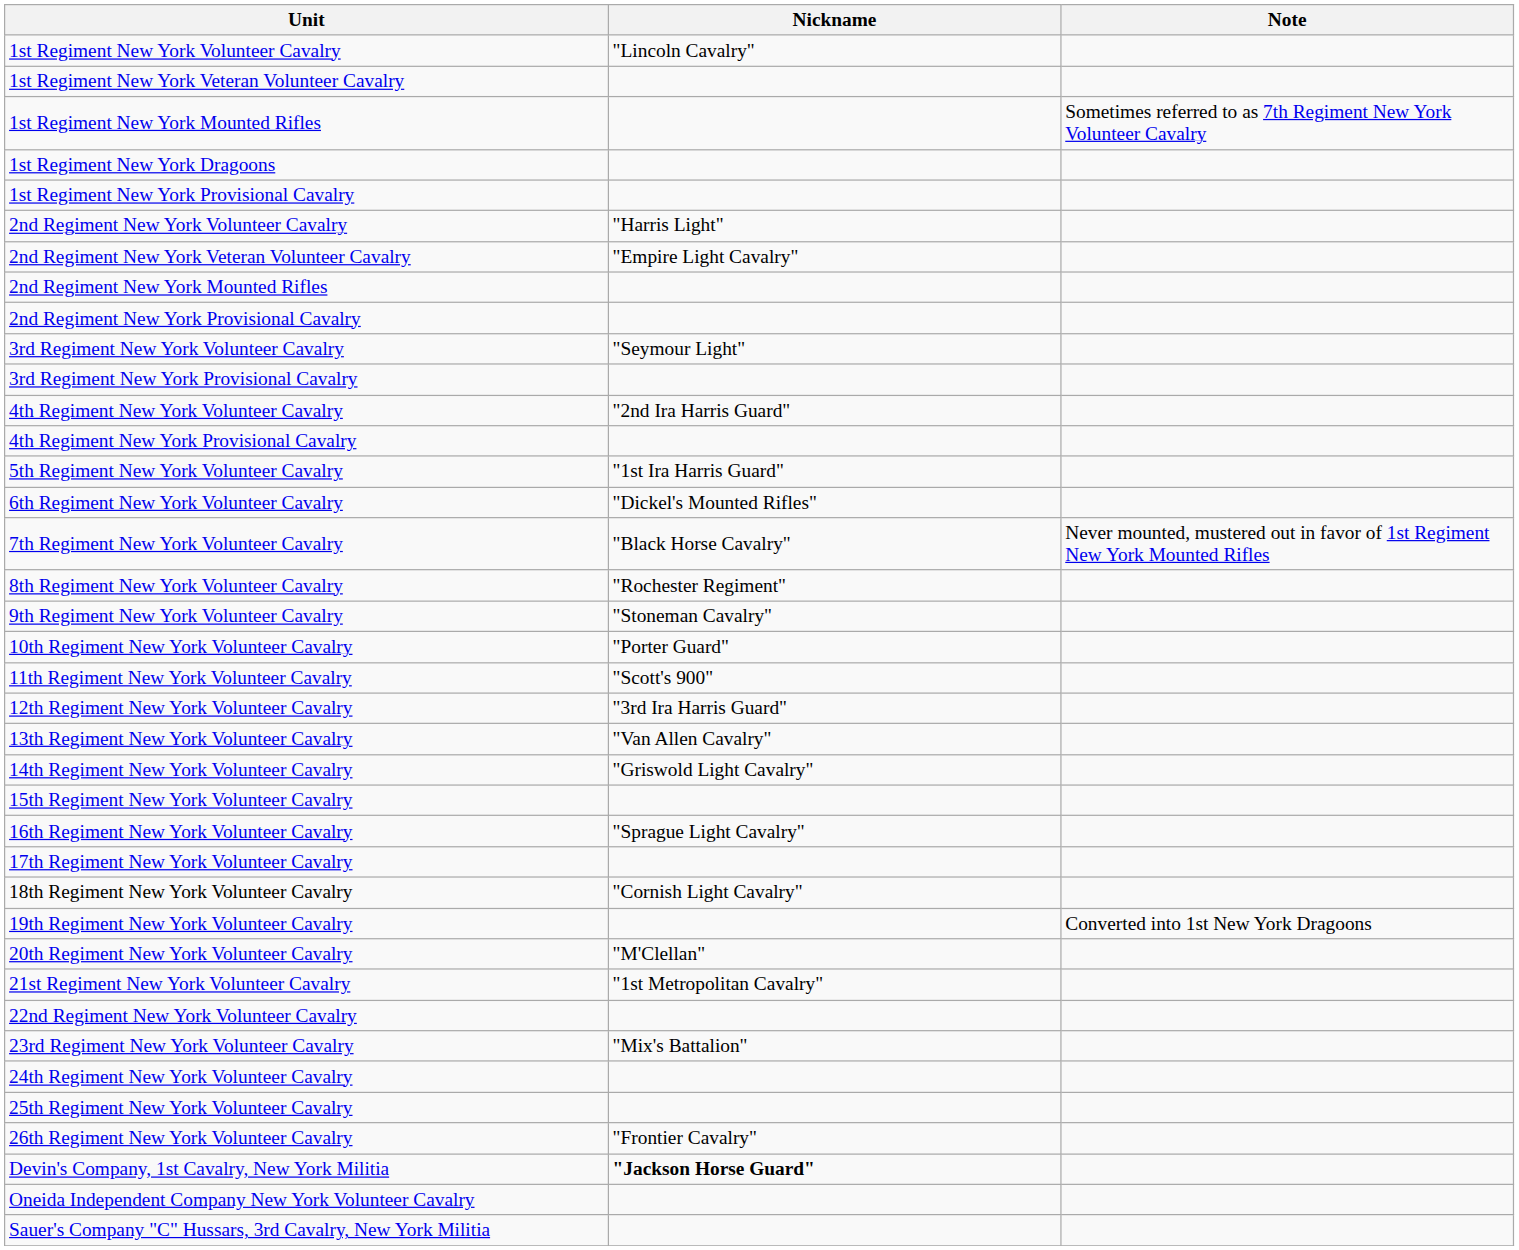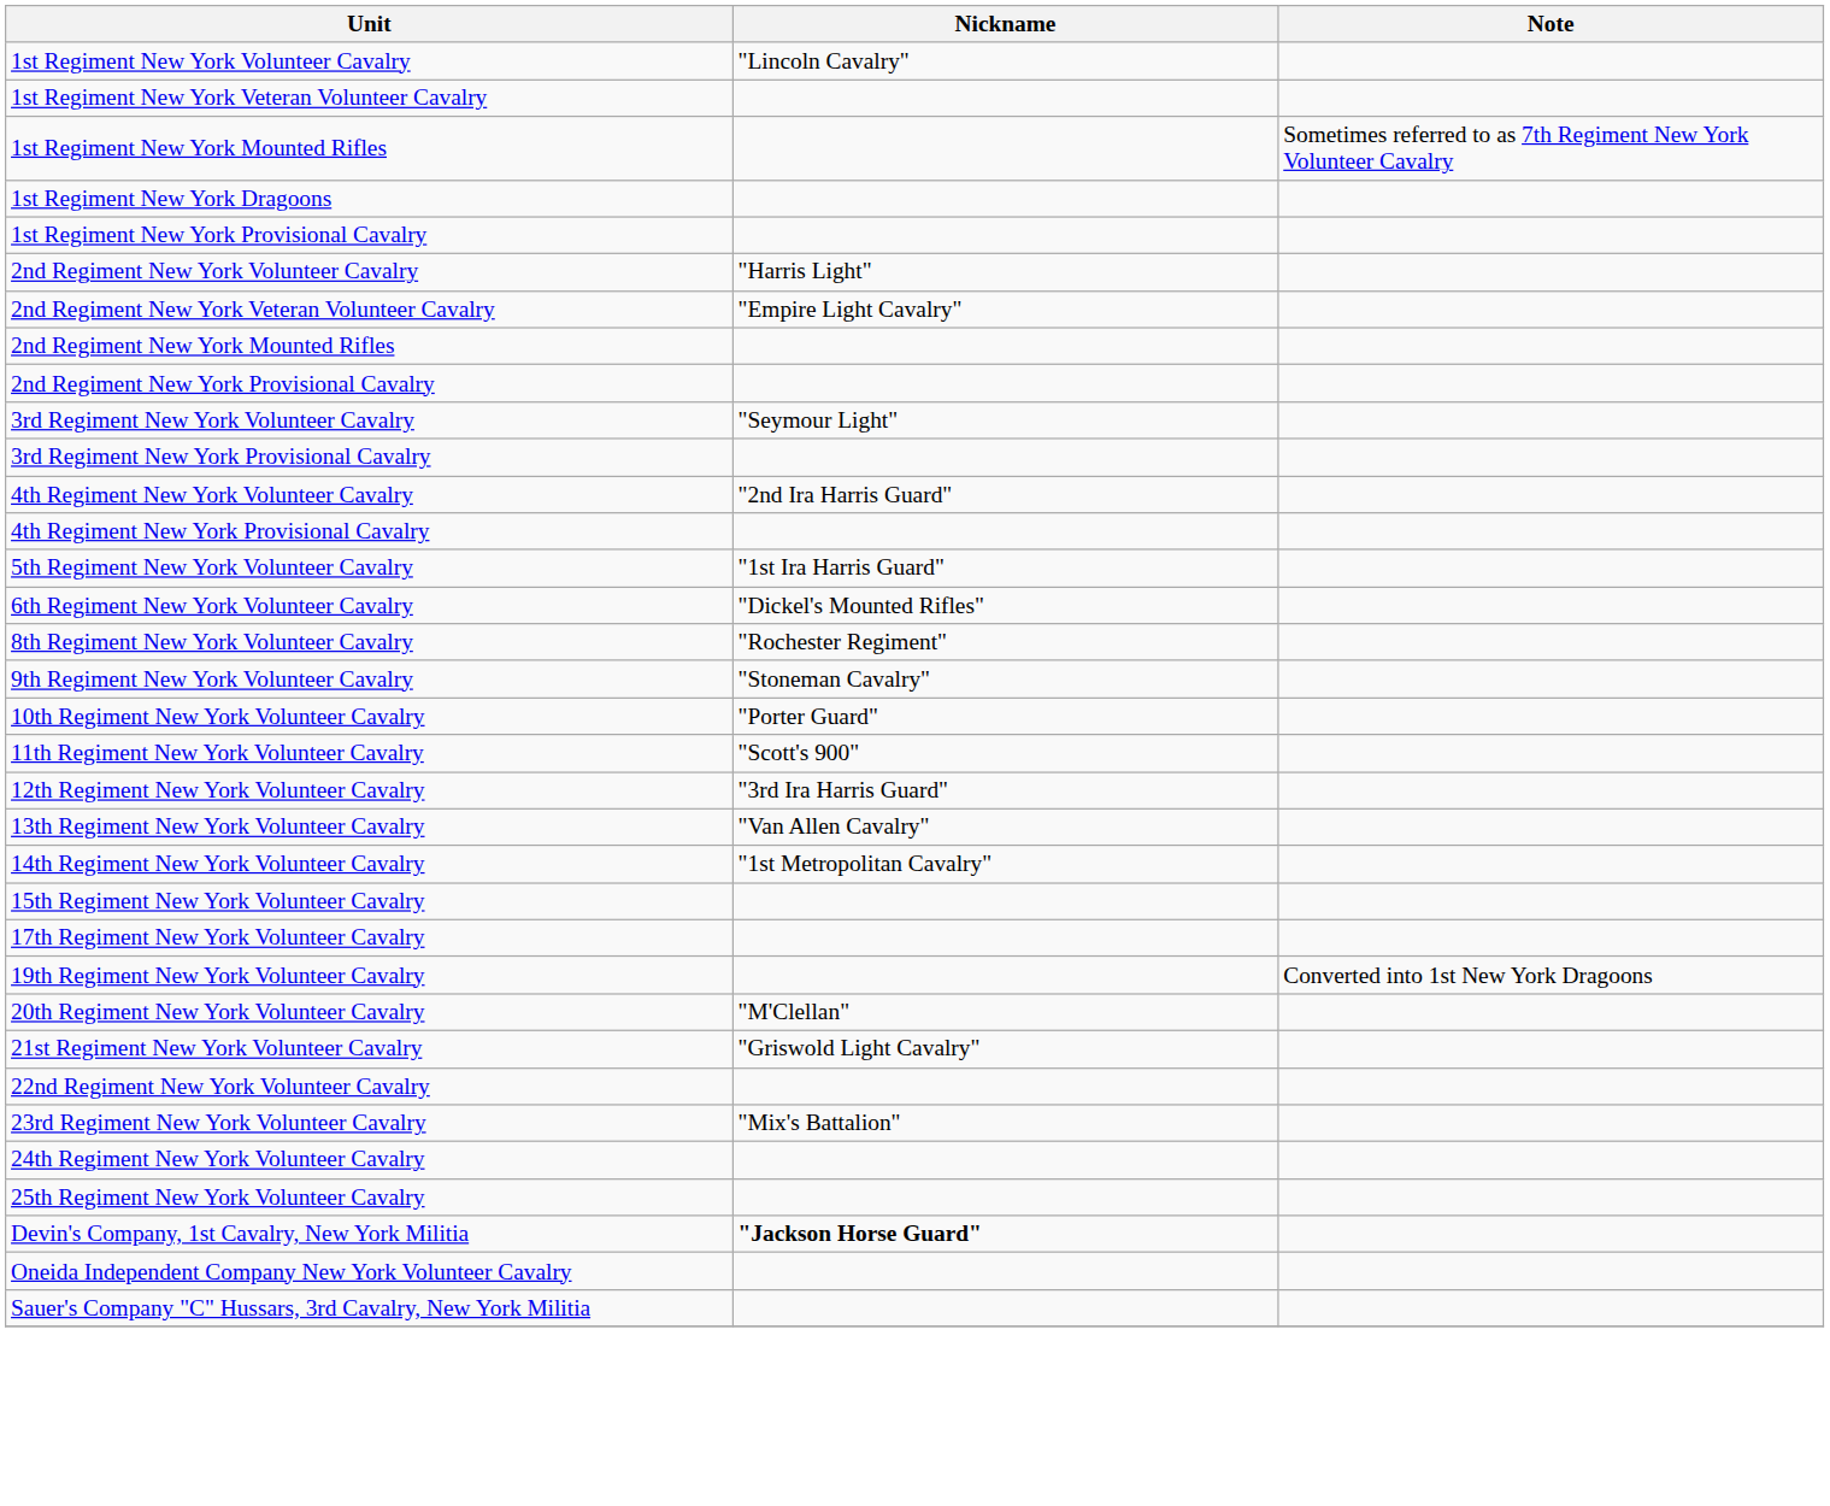- row: 7th Regiment New York Volunteer Cavalry | "Black Horse Cavalry" | Never mounted, mustered out in favor of 1st Regiment New York Mounted Rifles
14th Regiment New York Volunteer Cavalry | Nickname: "Griswold Light Cavalry" -> "1st Metropolitan Cavalry"
- row: 16th Regiment New York Volunteer Cavalry | "Sprague Light Cavalry"
- row: 18th Regiment New York Volunteer Cavalry | "Cornish Light Cavalry"
21st Regiment New York Volunteer Cavalry | Nickname: "1st Metropolitan Cavalry" -> "Griswold Light Cavalry"
- row: 26th Regiment New York Volunteer Cavalry | "Frontier Cavalry"
